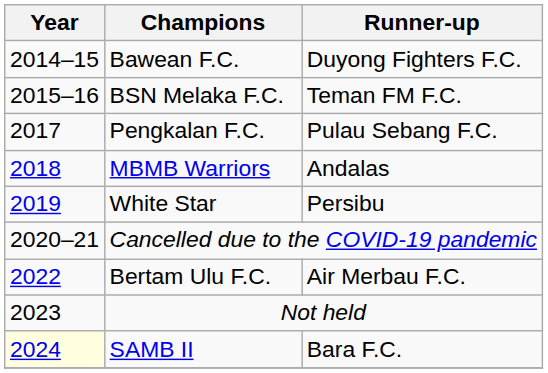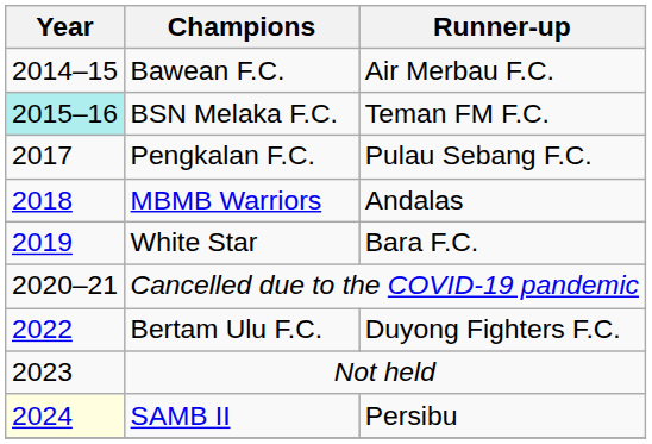Bawean F.C. | Runner-up: Duyong Fighters F.C. -> Air Merbau F.C.
BSN Melaka F.C. | Year: no background -> paleturquoise background
White Star | Runner-up: Persibu -> Bara F.C.
Bertam Ulu F.C. | Runner-up: Air Merbau F.C. -> Duyong Fighters F.C.
SAMB II | Runner-up: Bara F.C. -> Persibu
